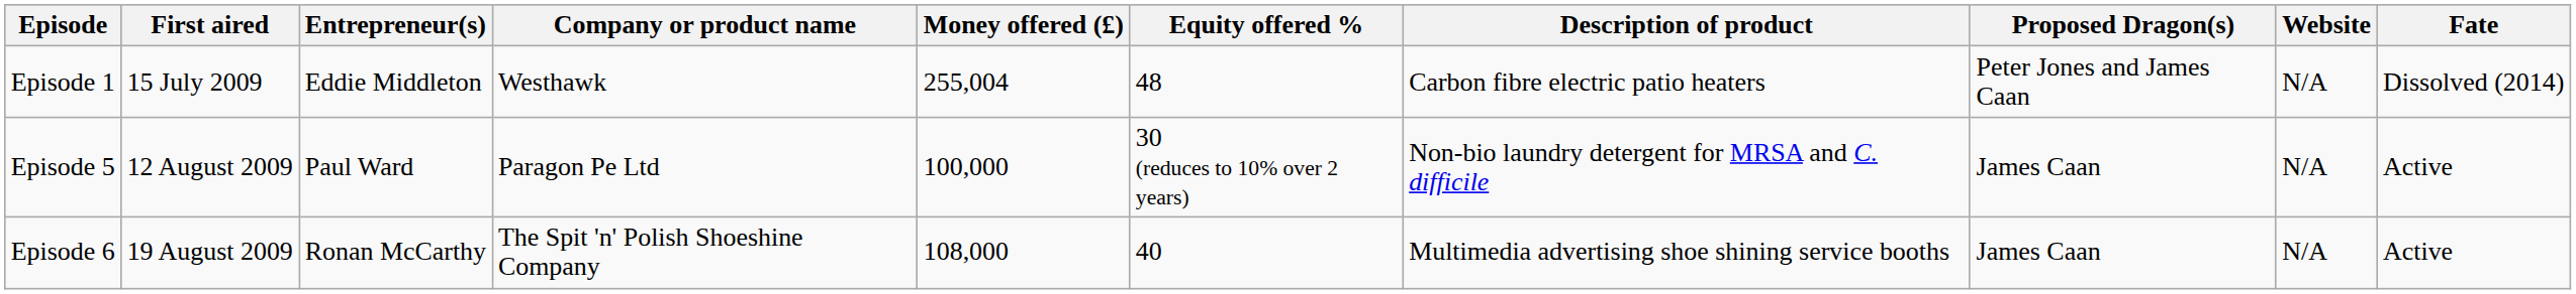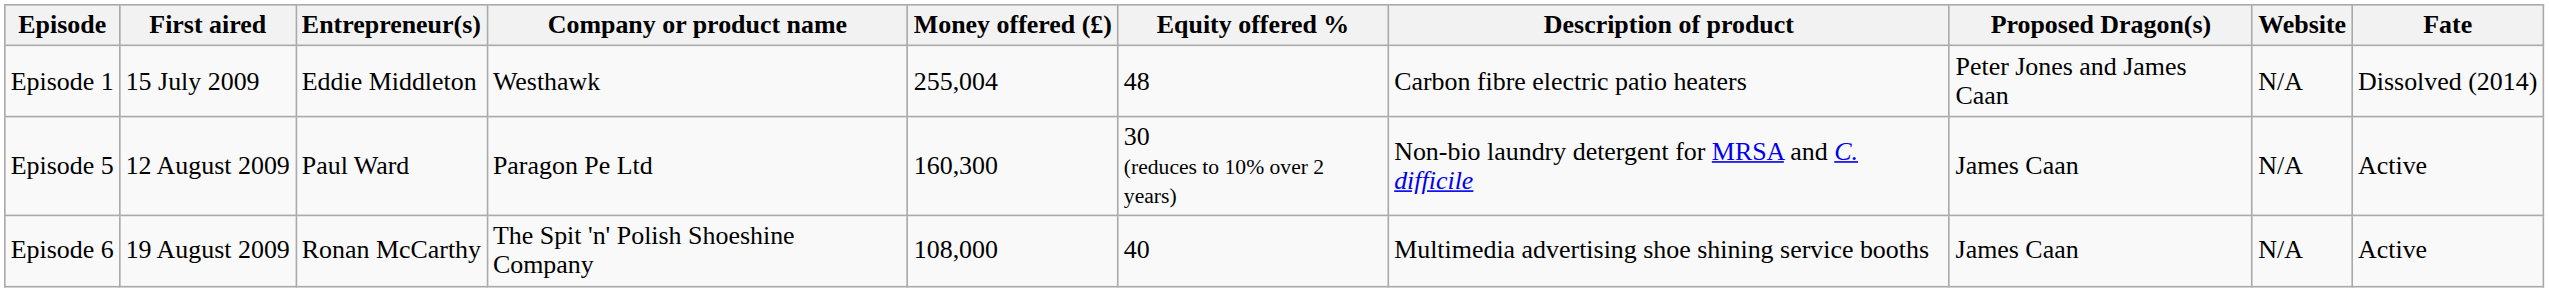Episode 5 | Money offered (£): 100,000 -> 160,300
